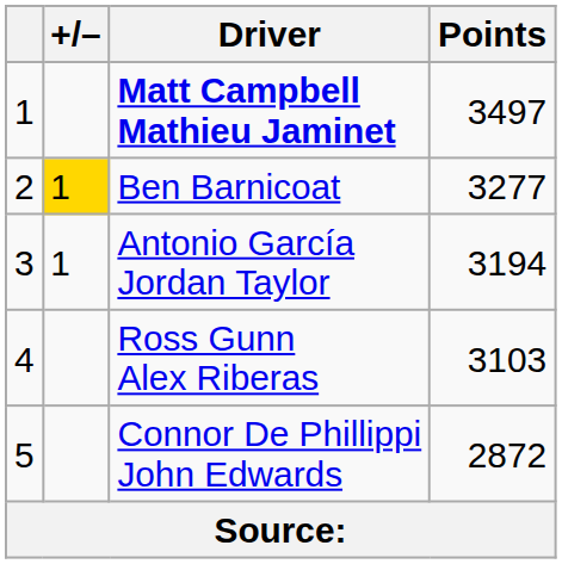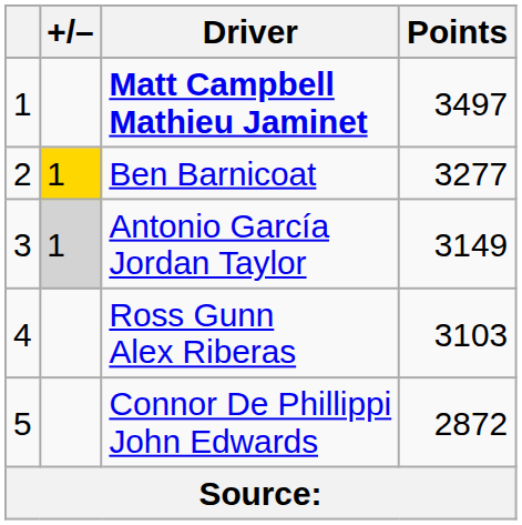Antonio García Jordan Taylor | +/–: no background -> lightgrey background
Antonio García Jordan Taylor | Points: 3194 -> 3149
